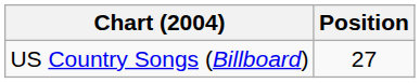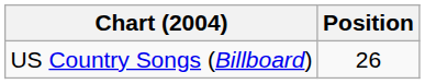US Country Songs (Billboard) | Position: 27 -> 26
